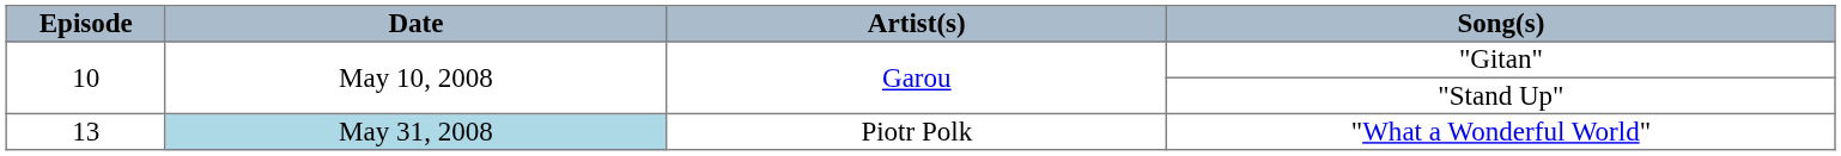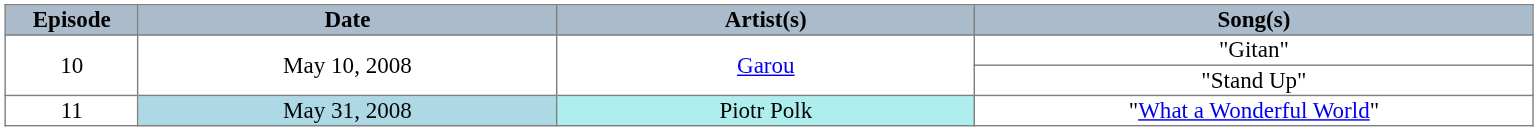"What a Wonderful World" | Episode: 13 -> 11
"What a Wonderful World" | Artist(s): no background -> paleturquoise background
